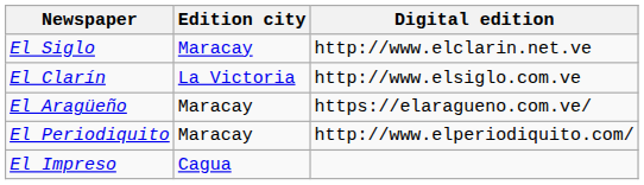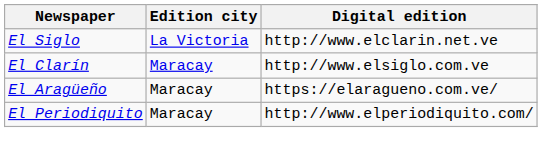El Siglo | Edition city: Maracay -> La Victoria
El Clarín | Edition city: La Victoria -> Maracay
- row: El Impreso | Cagua
